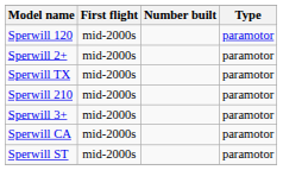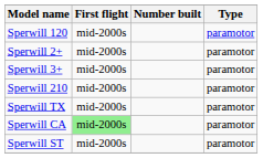rows swapped: Sperwill 3+ <-> Sperwill TX
Sperwill CA | First flight: no background -> lightgreen background
